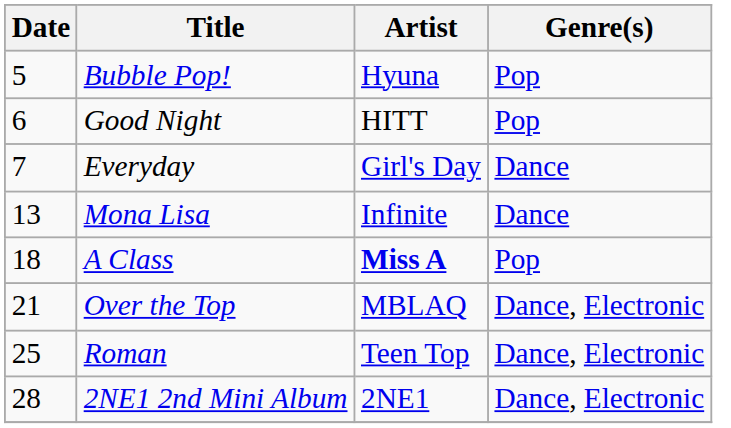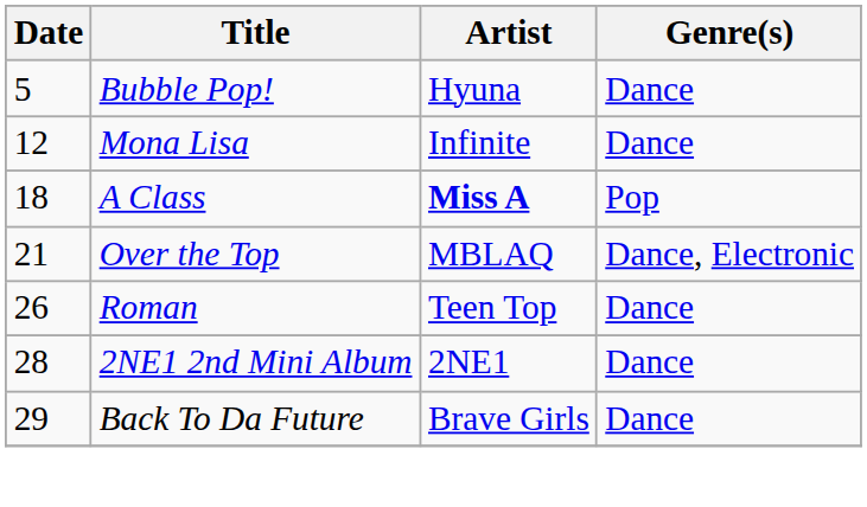Bubble Pop! | Genre(s): Pop -> Dance
- row: 6 | Good Night | HITT | Pop
- row: 7 | Everyday | Girl's Day | Dance
Mona Lisa | Date: 13 -> 12
Roman | Date: 25 -> 26
Roman | Genre(s): Dance, Electronic -> Dance
2NE1 2nd Mini Album | Genre(s): Dance, Electronic -> Dance
+ row: 29 | Back To Da Future | Brave Girls | Dance
